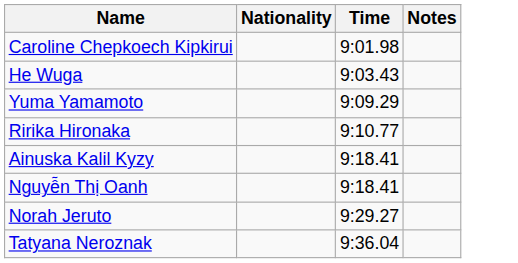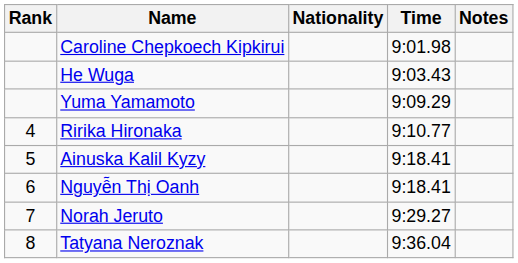+ column: Rank | 4 | 5 | 6 | 7 | 8
